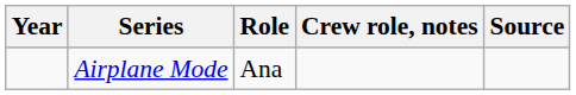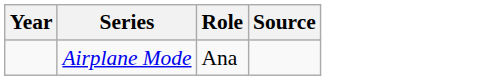- column: Crew role, notes
